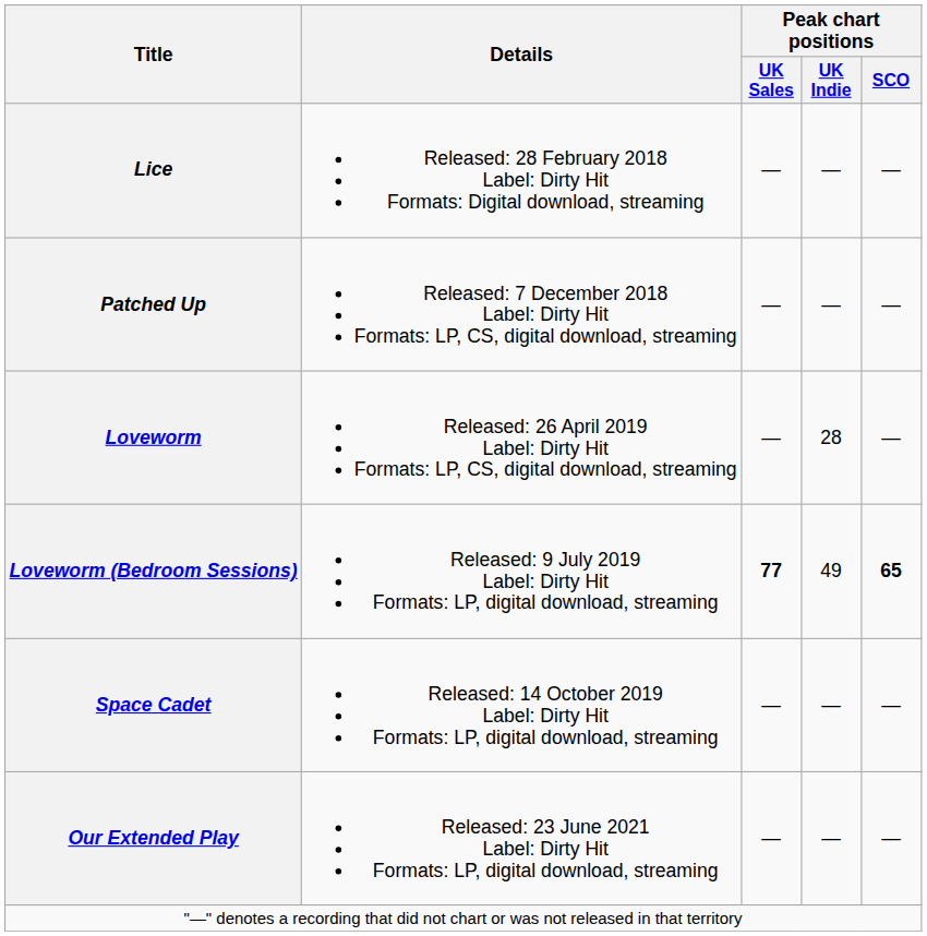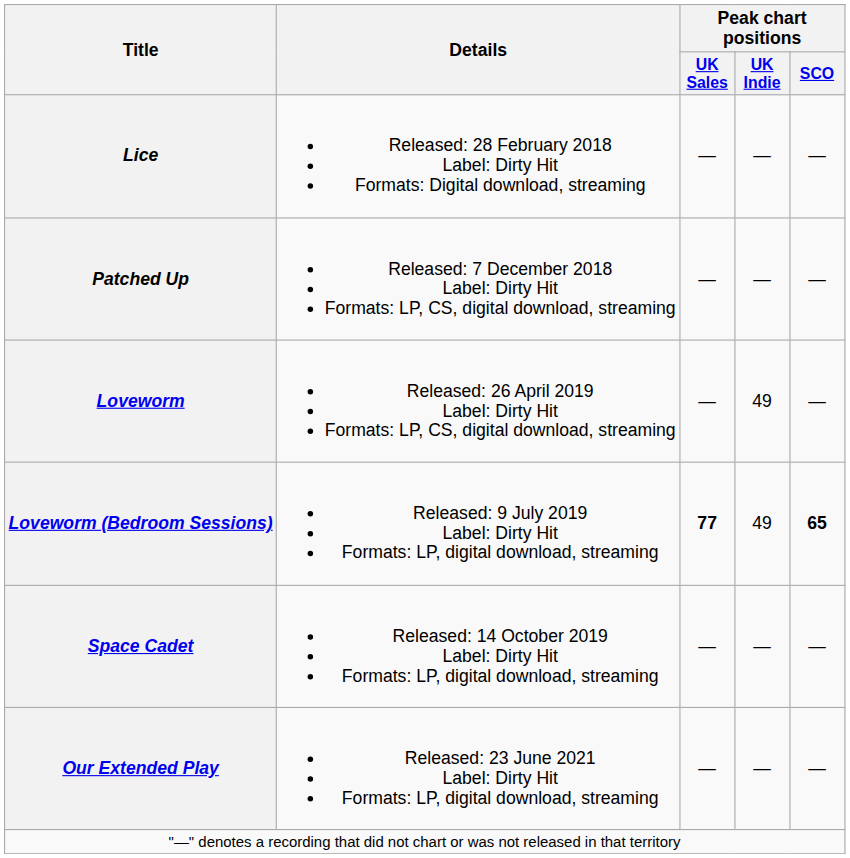Loveworm | Peak chart positions / UK Indie: 28 -> 49
